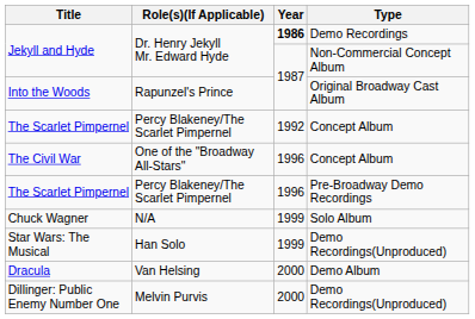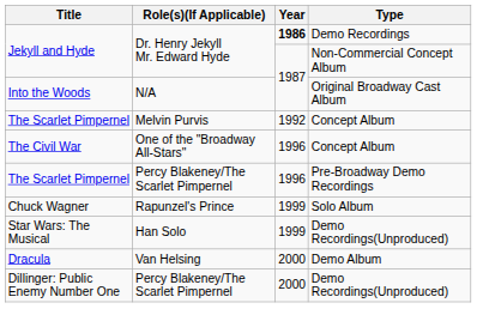Into the Woods | Role(s)(If Applicable): Rapunzel's Prince -> N/A
The Scarlet Pimpernel / Concept Album | Role(s)(If Applicable): Percy Blakeney/The Scarlet Pimpernel -> Melvin Purvis
Chuck Wagner | Role(s)(If Applicable): N/A -> Rapunzel's Prince
Dillinger: Public Enemy Number One | Role(s)(If Applicable): Melvin Purvis -> Percy Blakeney/The Scarlet Pimpernel
